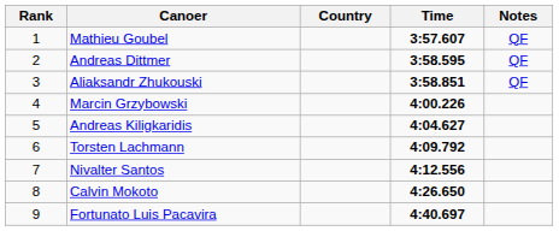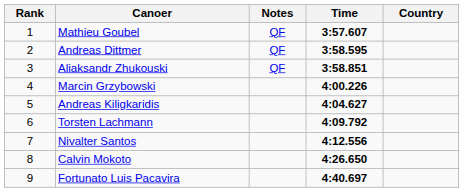columns swapped: Country <-> Notes
